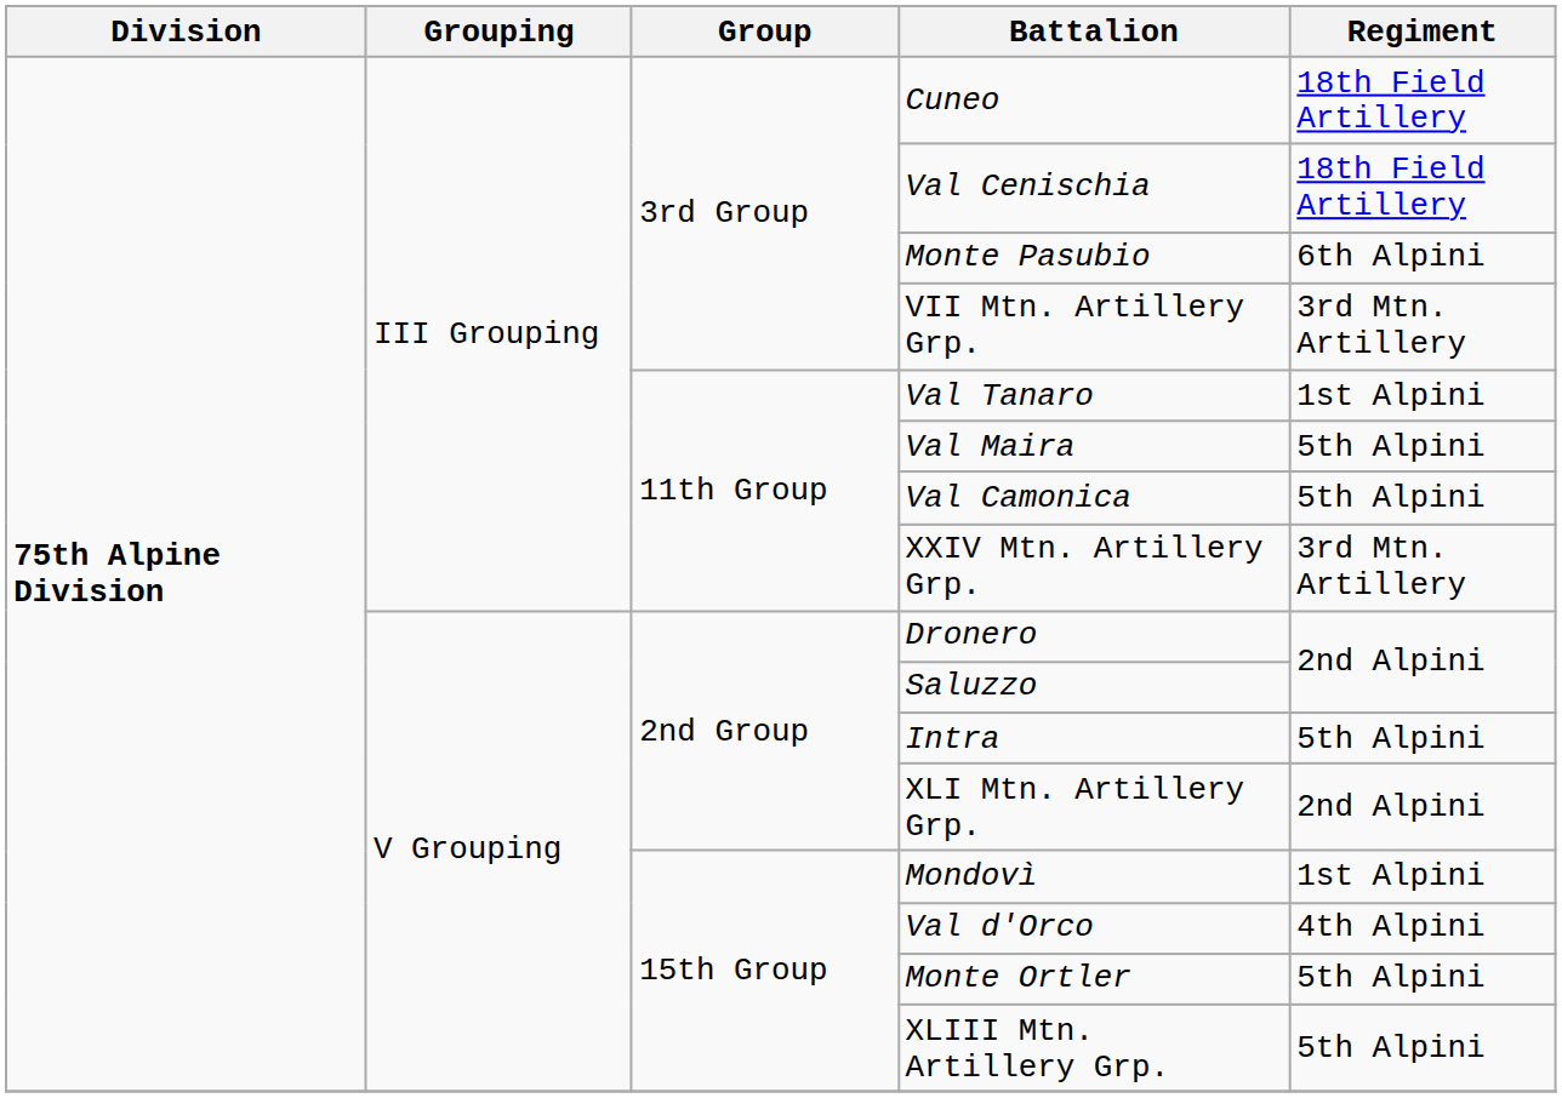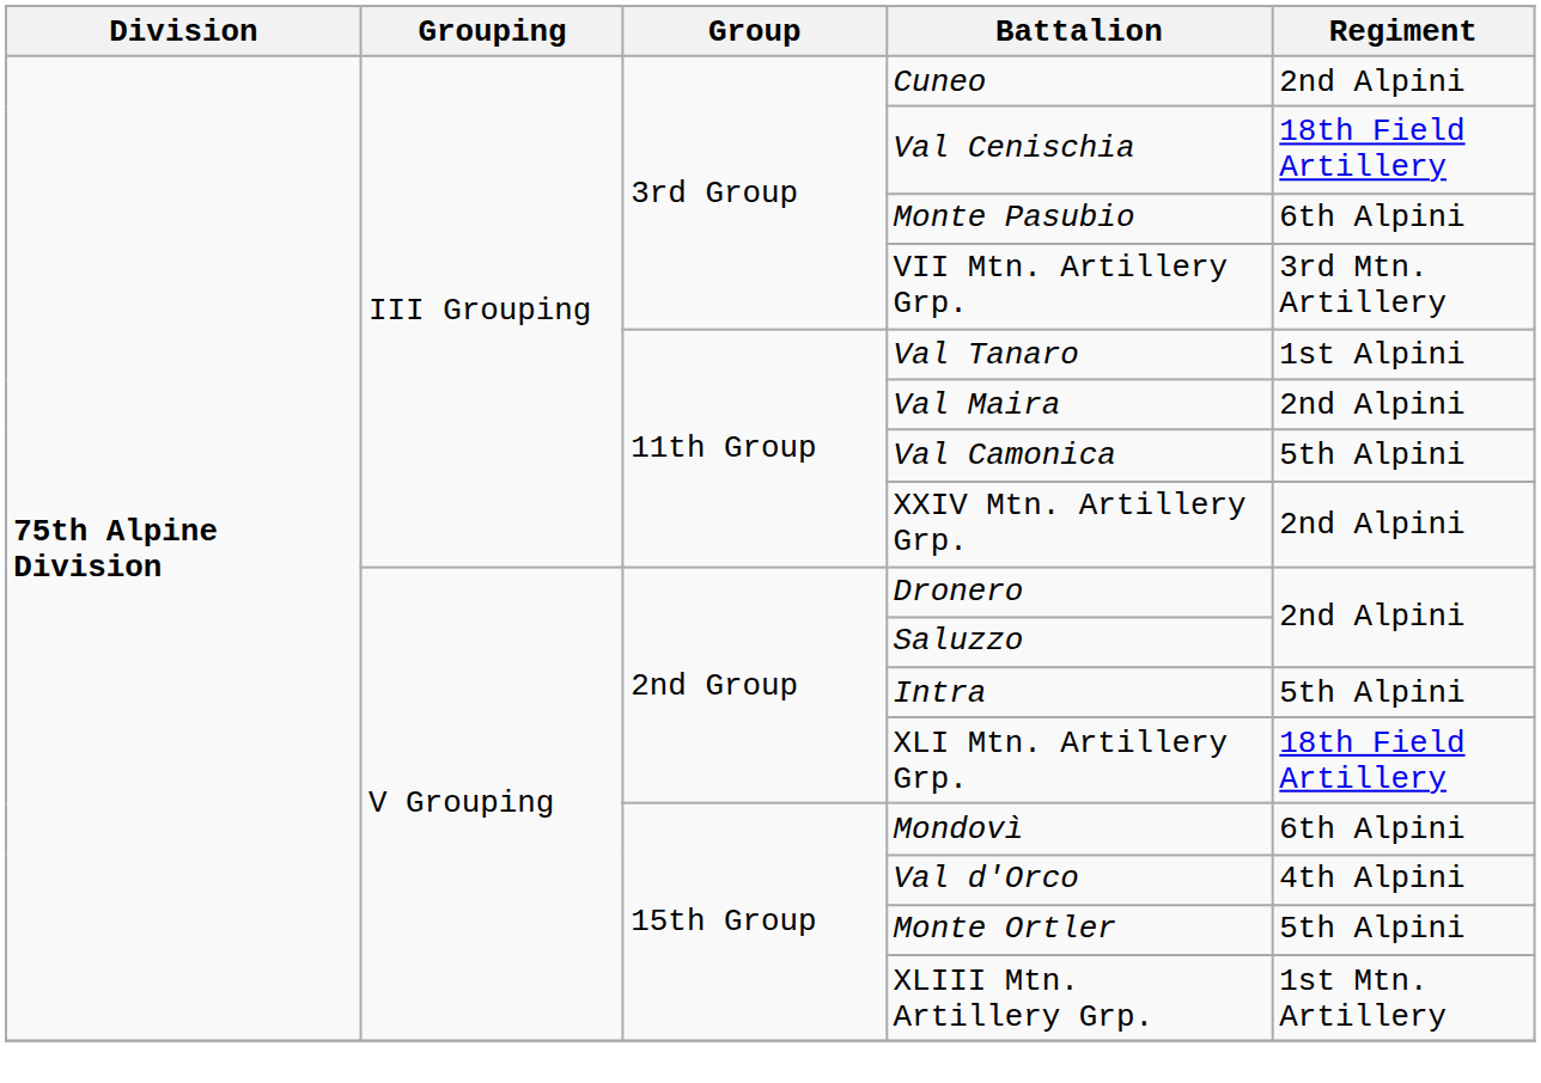Cuneo | Regiment: 18th Field Artillery -> 2nd Alpini
Val Maira | Regiment: 5th Alpini -> 2nd Alpini
XXIV Mtn. Artillery Grp. | Regiment: 3rd Mtn. Artillery -> 2nd Alpini
XLI Mtn. Artillery Grp. | Regiment: 2nd Alpini -> 18th Field Artillery
Mondovì | Regiment: 1st Alpini -> 6th Alpini
XLIII Mtn. Artillery Grp. | Regiment: 5th Alpini -> 1st Mtn. Artillery
